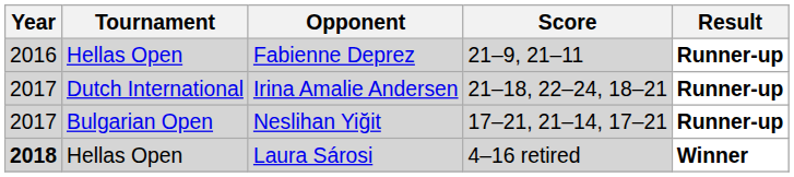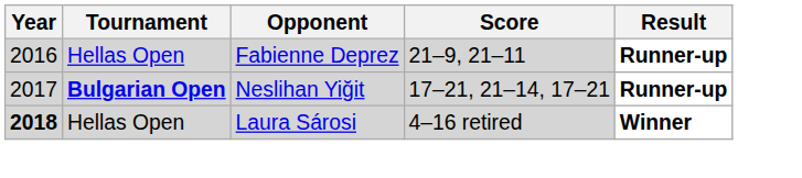- row: 2017 | Dutch International | Irina Amalie Andersen | 21–18, 22–24, 18–21 | Runner-up
Neslihan Yiğit | Tournament: normal -> bold
